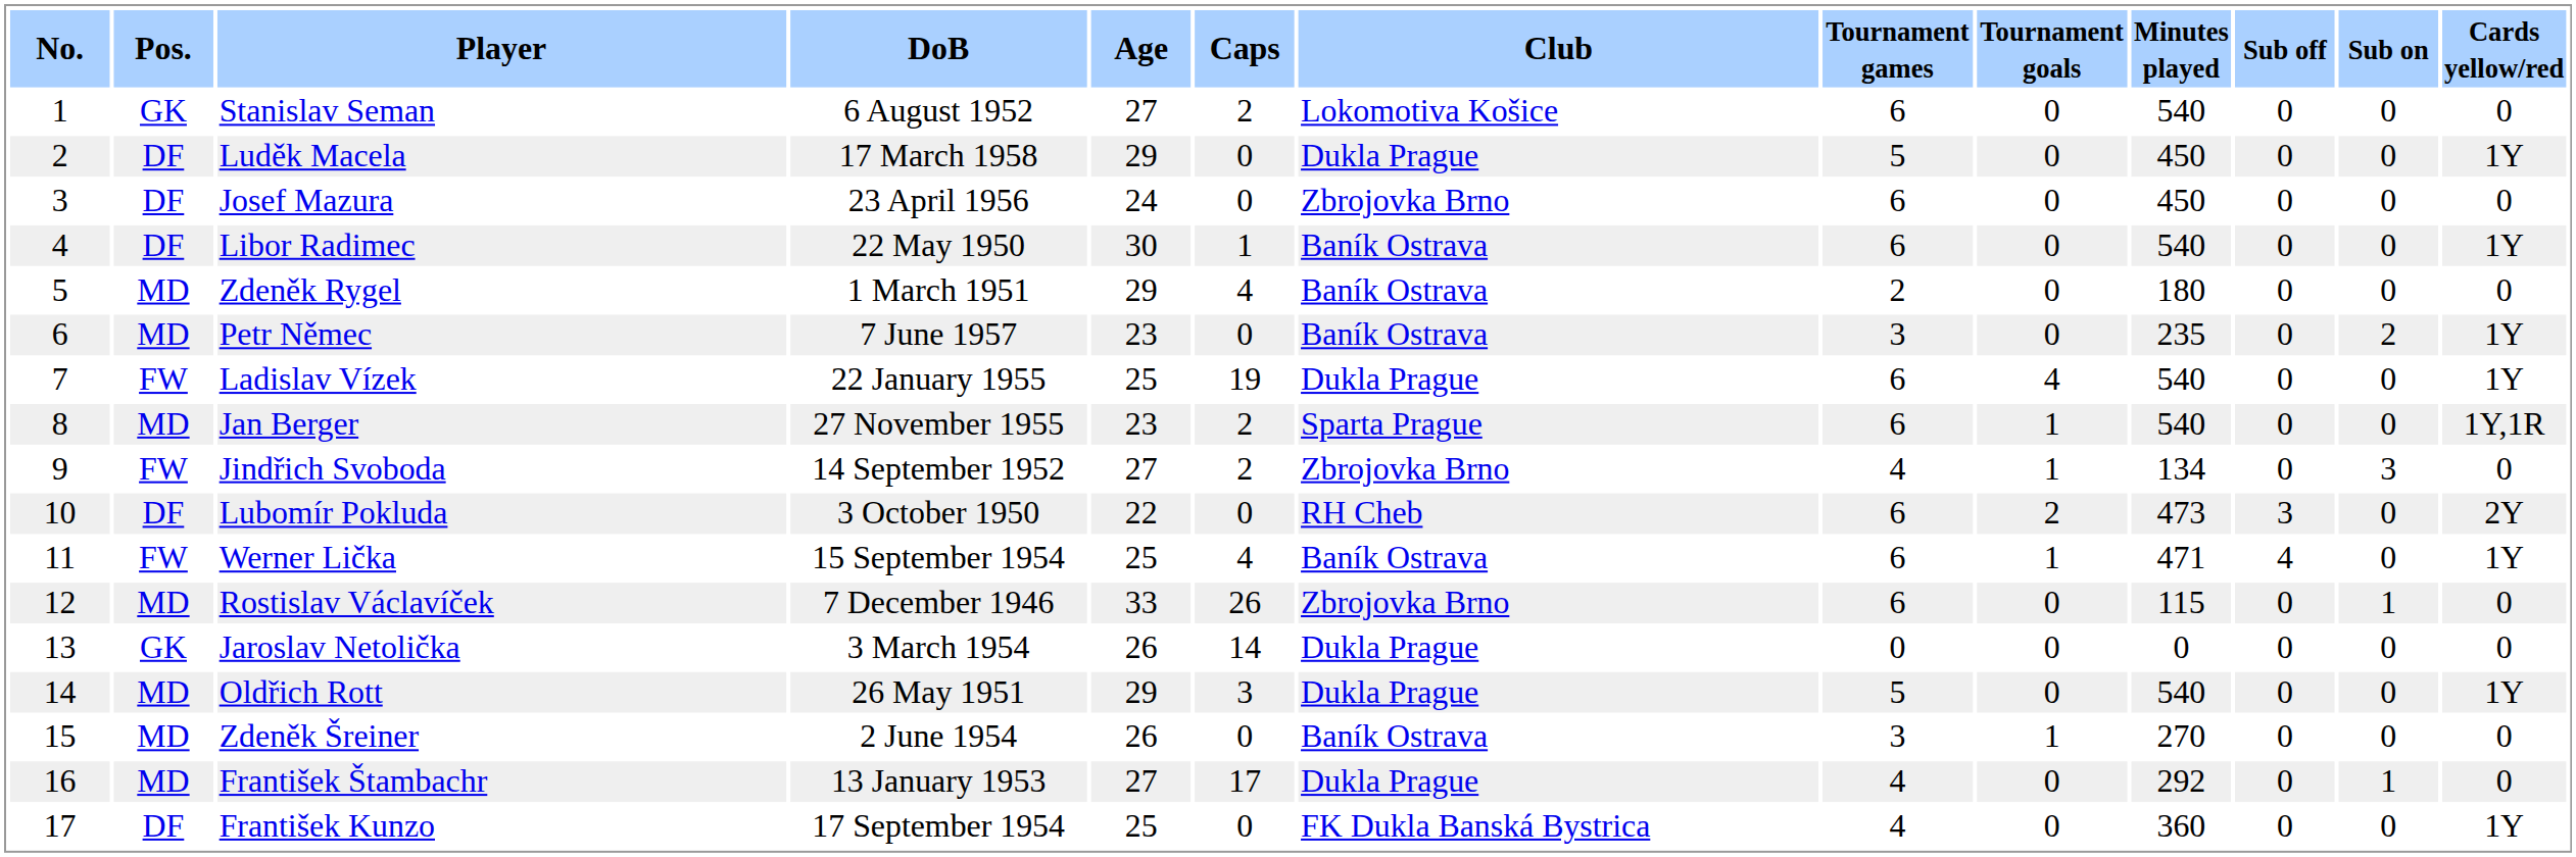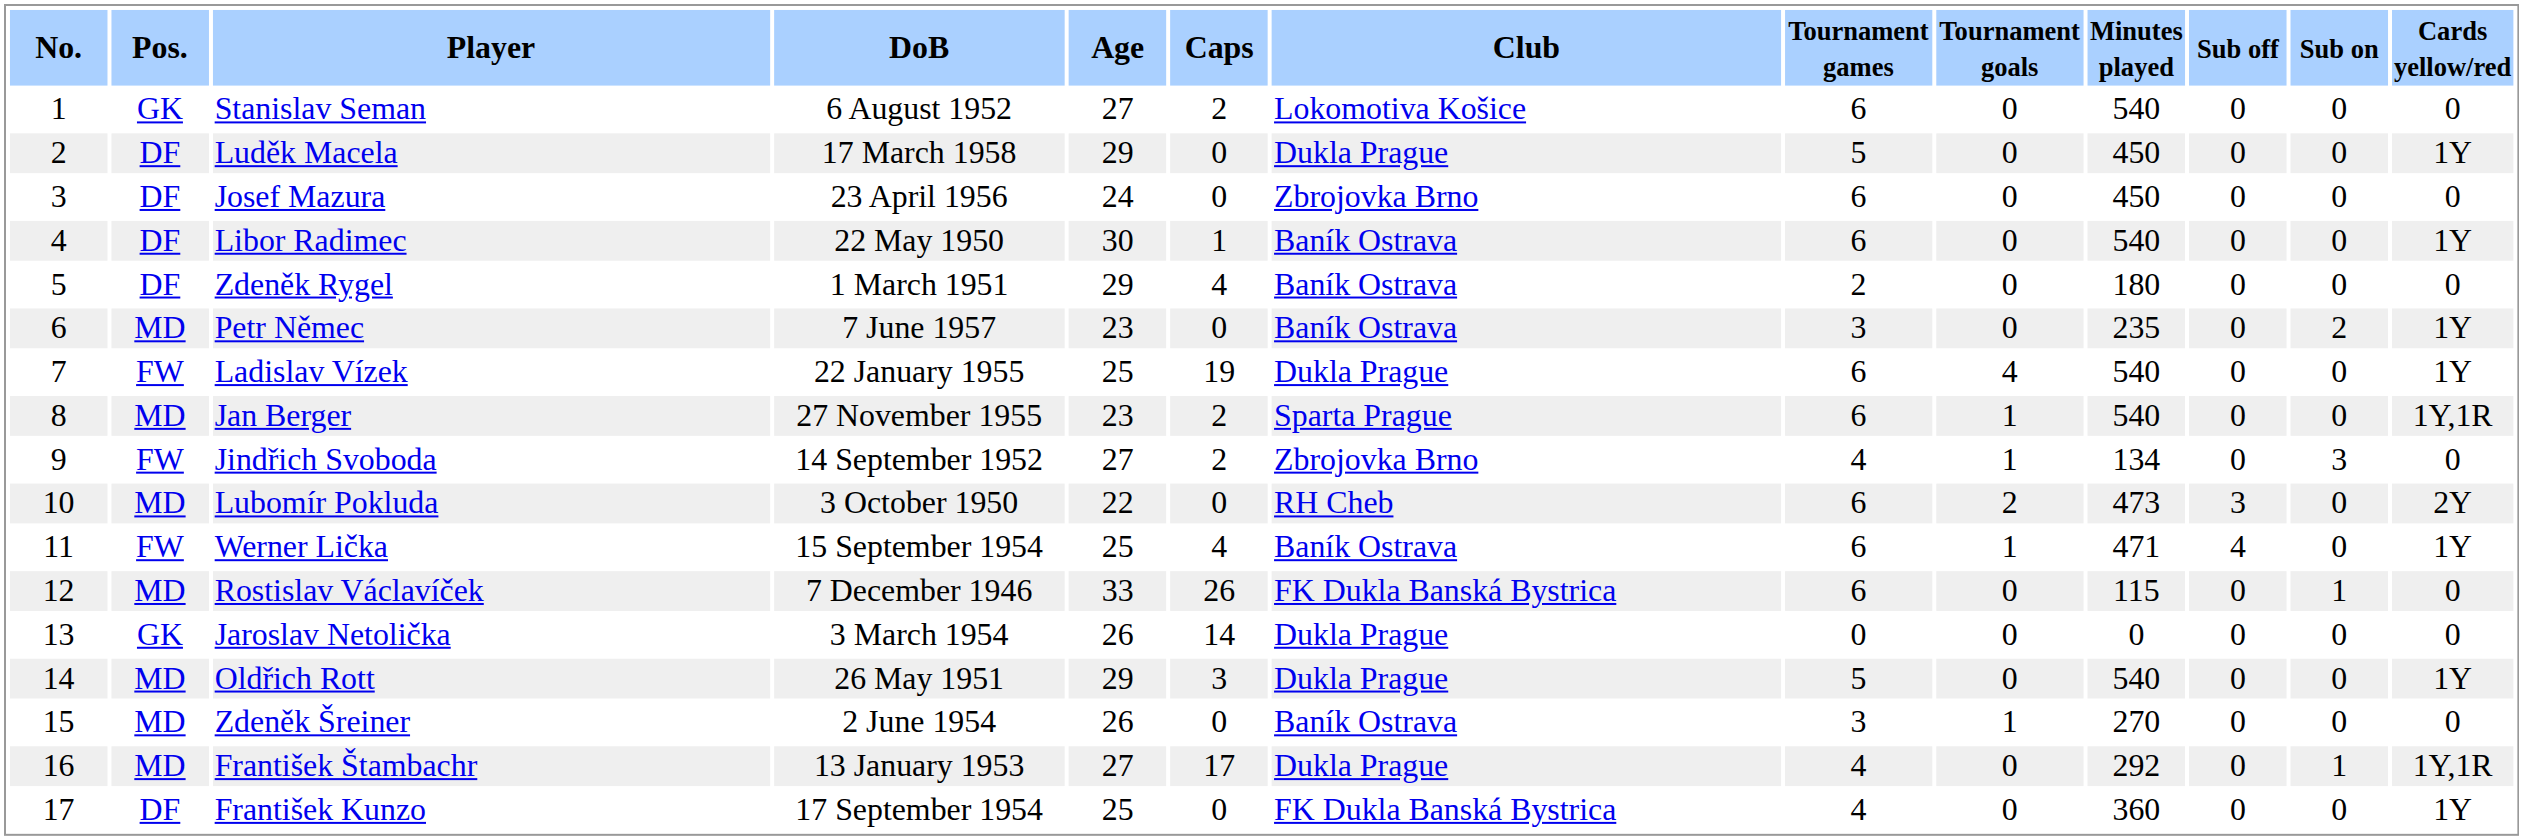Zdeněk Rygel | Pos.: MD -> DF
Lubomír Pokluda | Pos.: DF -> MD
Rostislav Václavíček | Club: Zbrojovka Brno -> FK Dukla Banská Bystrica
František Štambachr | Cards yellow/red: 0 -> 1Y,1R
